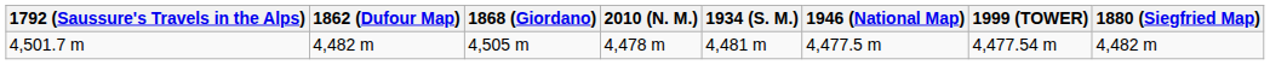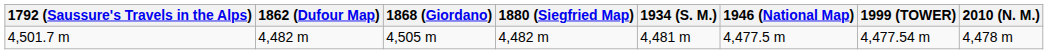columns swapped: 1880 (Siegfried Map) <-> 2010 (N. M.)
